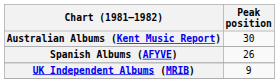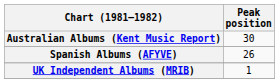UK Independent Albums (MRIB) | Peak position: 9 -> 1
